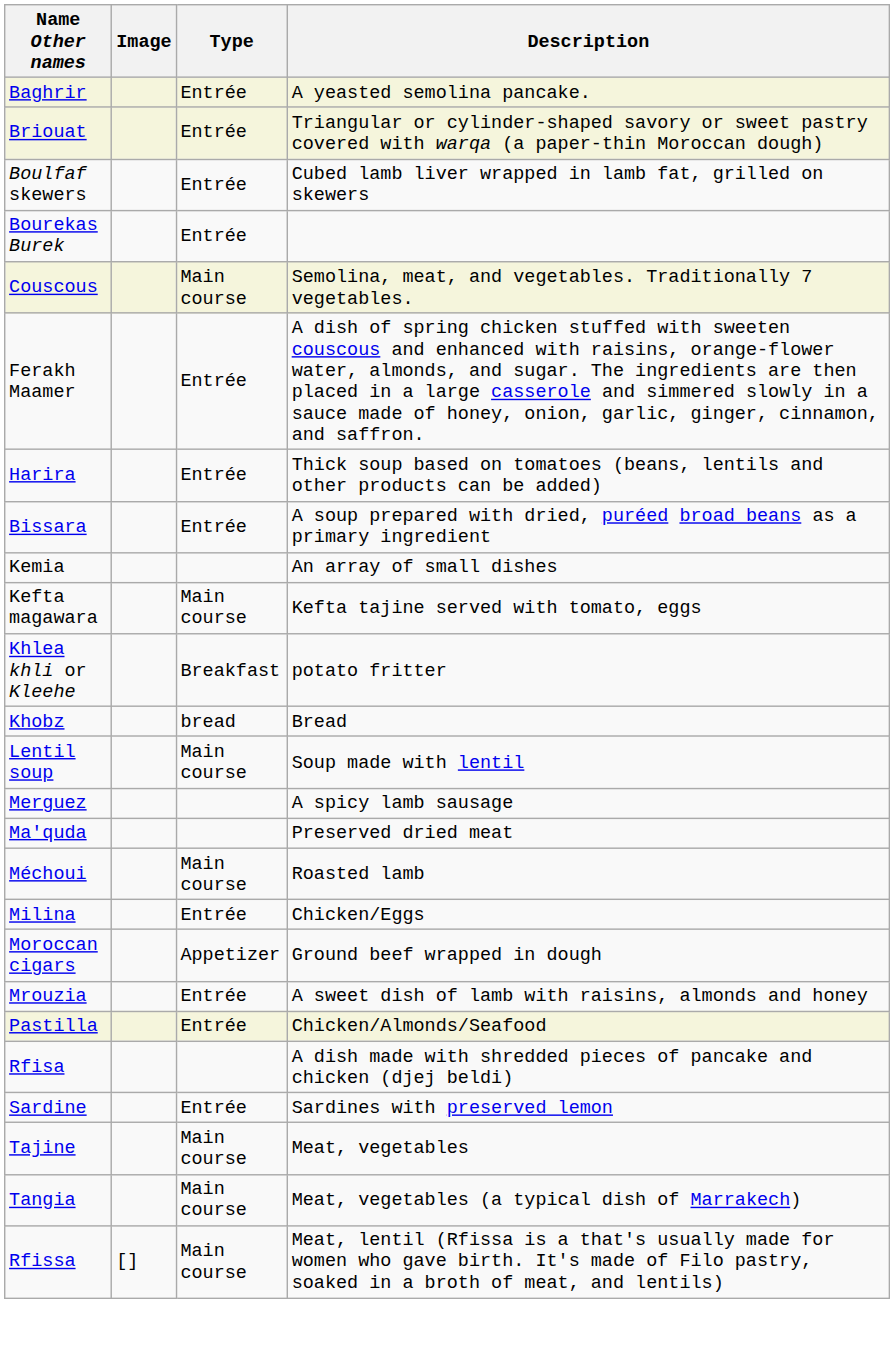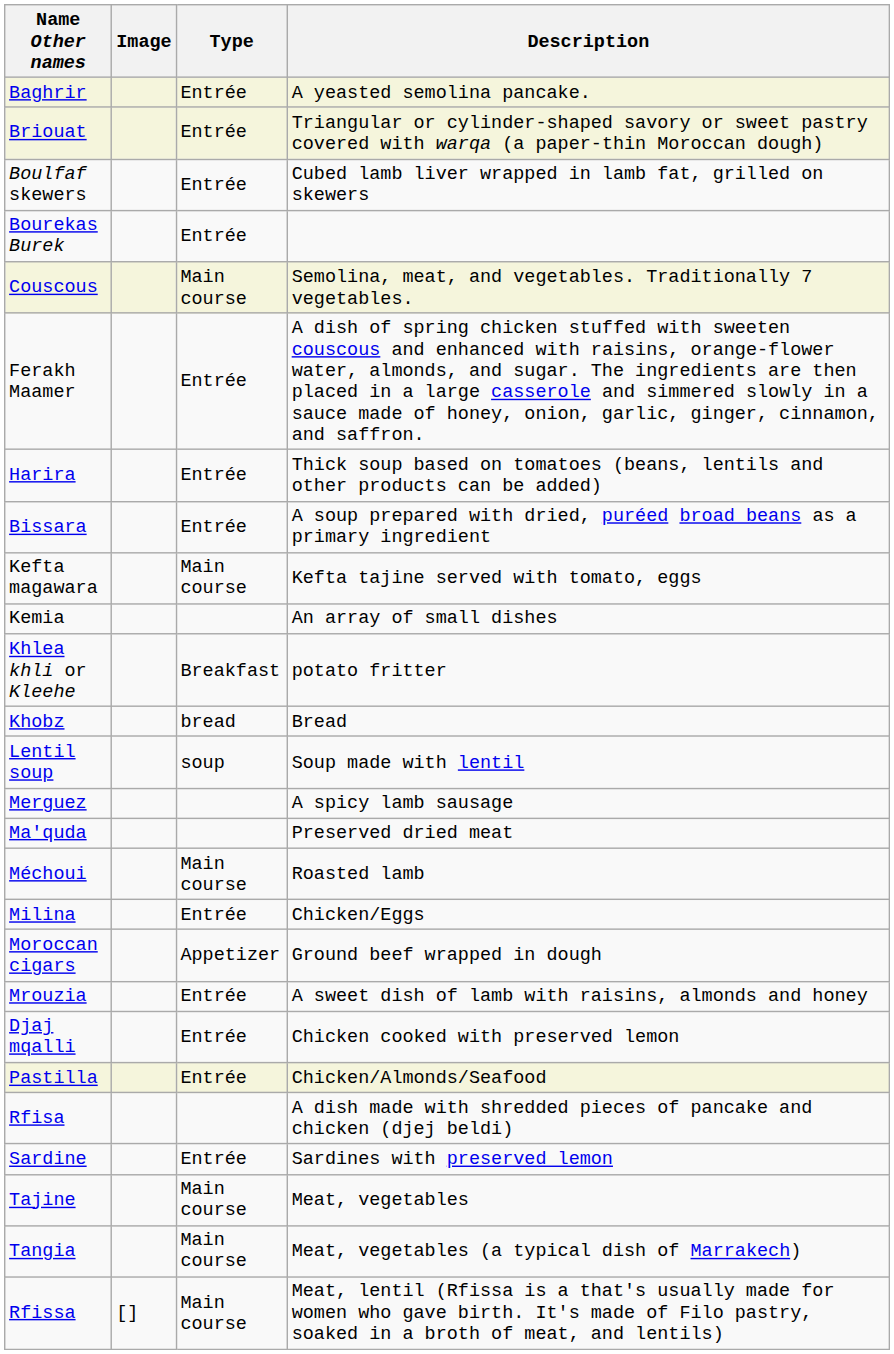rows swapped: Kefta magawara <-> Kemia
Lentil soup | Type: Main course -> soup
+ row: Djaj mqalli | Entrée | Chicken cooked with preserved lemon
